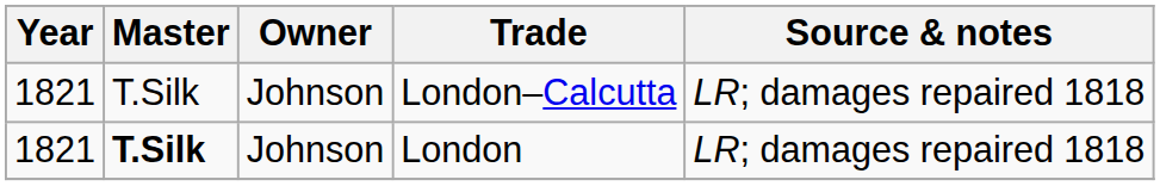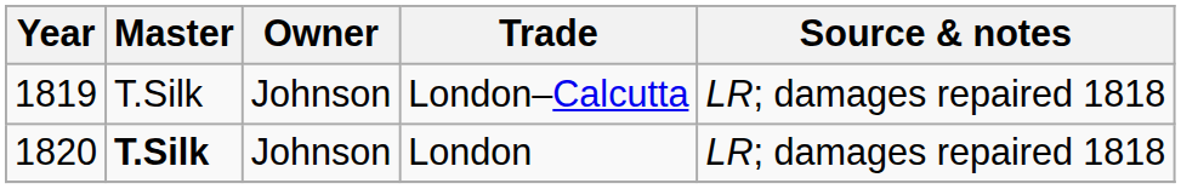London–Calcutta | Year: 1821 -> 1819
London | Year: 1821 -> 1820
